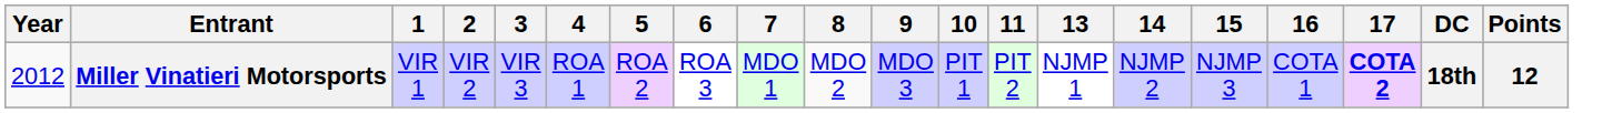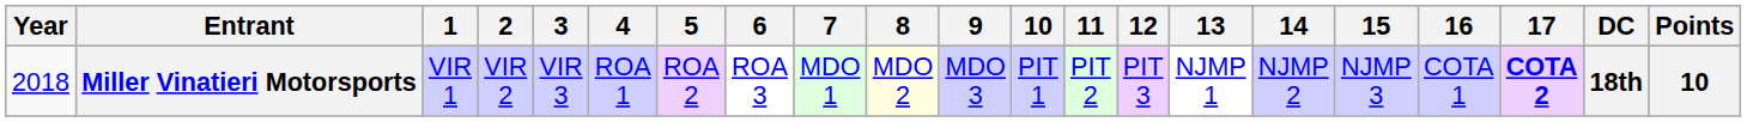+ column: 12 | PIT 3
Miller Vinatieri Motorsports | Year: 2012 -> 2018
Miller Vinatieri Motorsports | 8: no background -> lightyellow background
Miller Vinatieri Motorsports | Points: 12 -> 10
